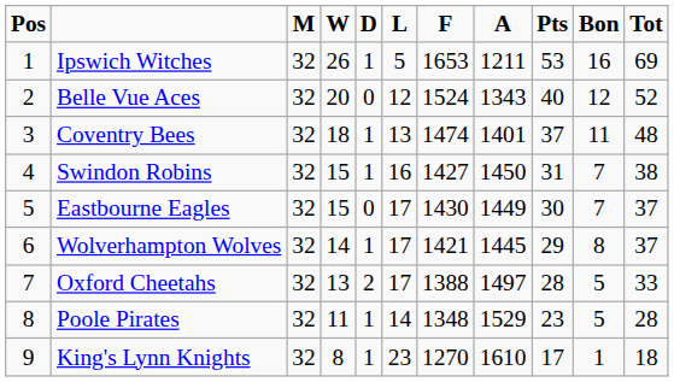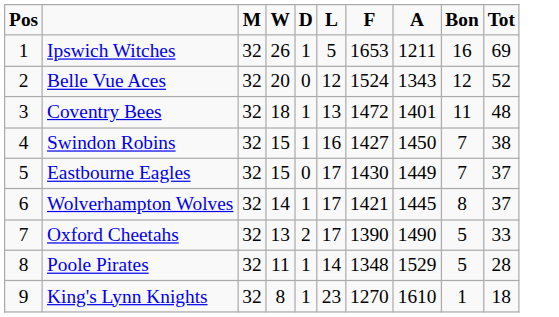- column: Pts | 53 | 40 | 37 | 31 | 30 | 29 | 28 | 23 | 17
Coventry Bees | F: 1474 -> 1472
Oxford Cheetahs | F: 1388 -> 1390
Oxford Cheetahs | A: 1497 -> 1490
